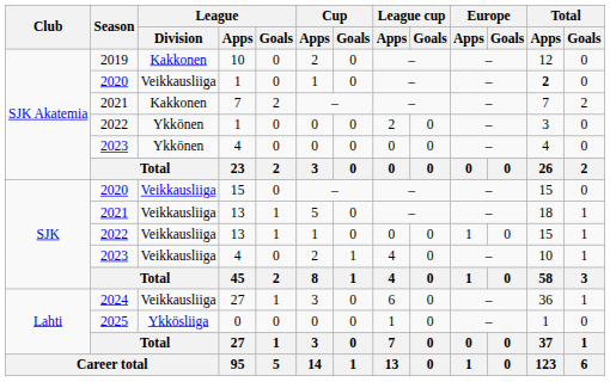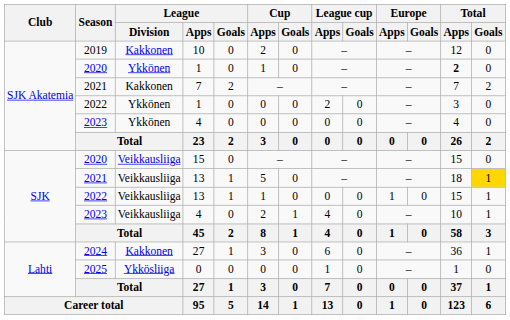2020 / 1 | League / Division: Veikkausliiga -> Ykkönen
2021 / 13 | Total / Goals: no background -> gold background
2024 / 27 | League / Division: Veikkausliiga -> Kakkonen
